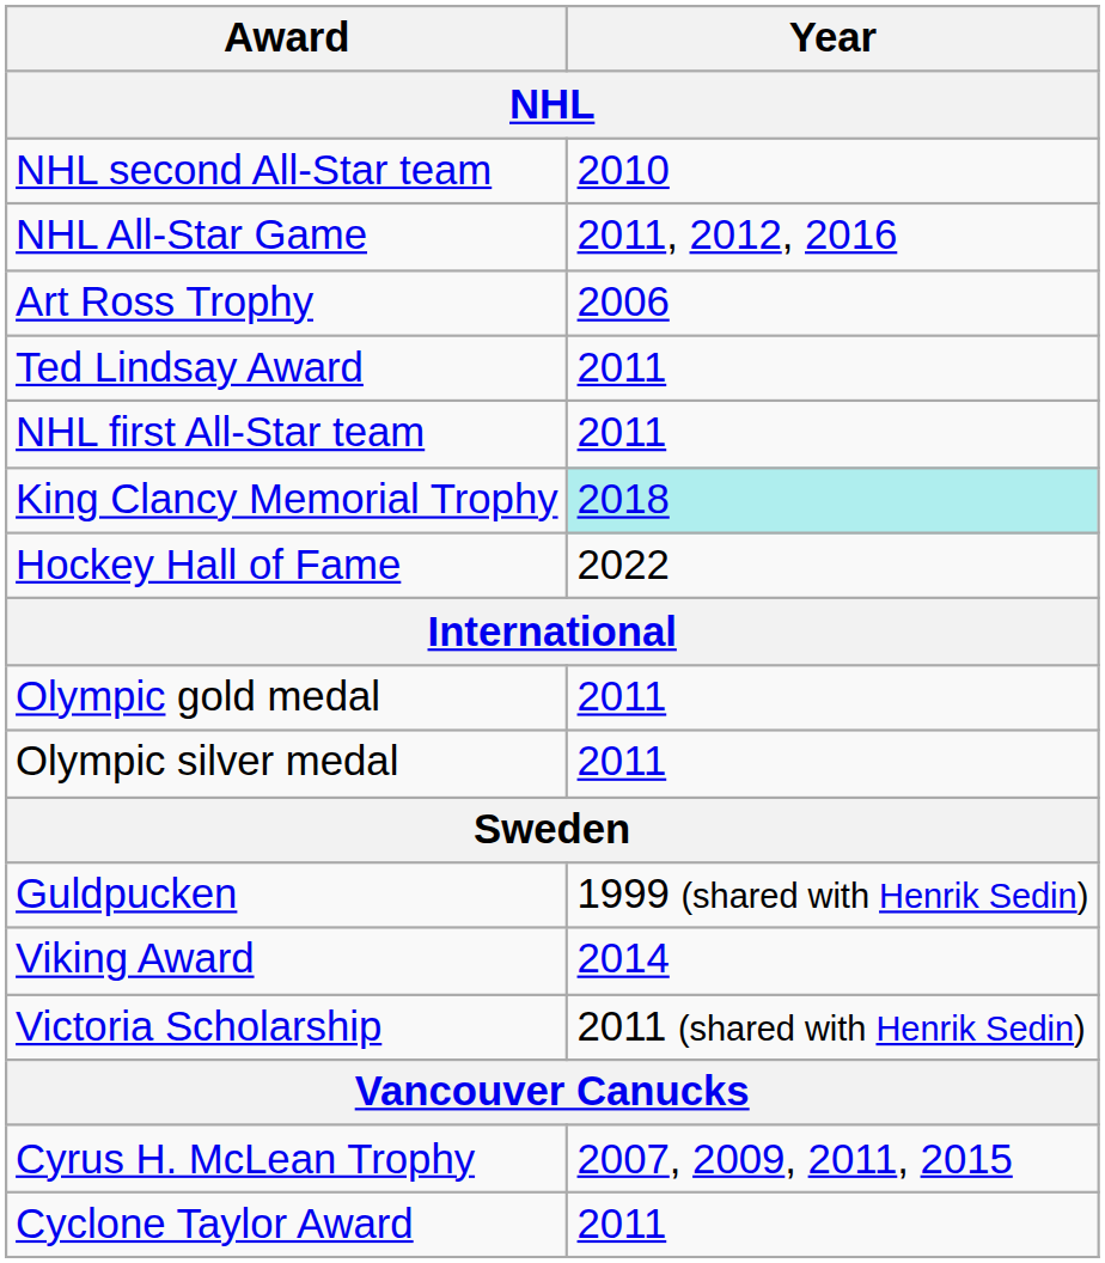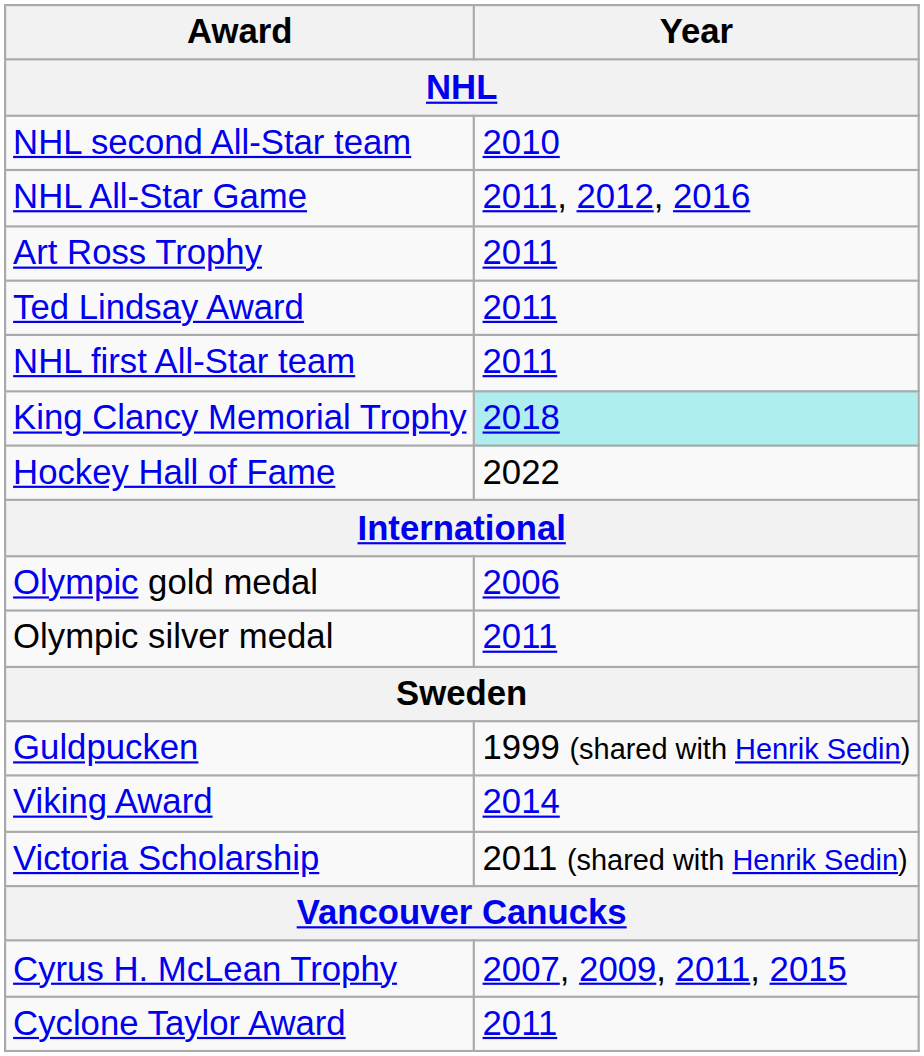Art Ross Trophy | Year: 2006 -> 2011
Olympic gold medal | Year: 2011 -> 2006
